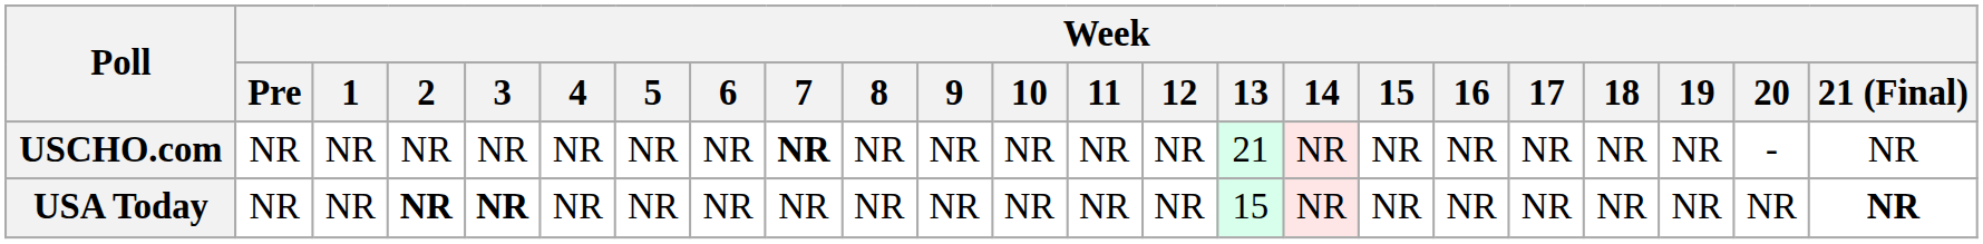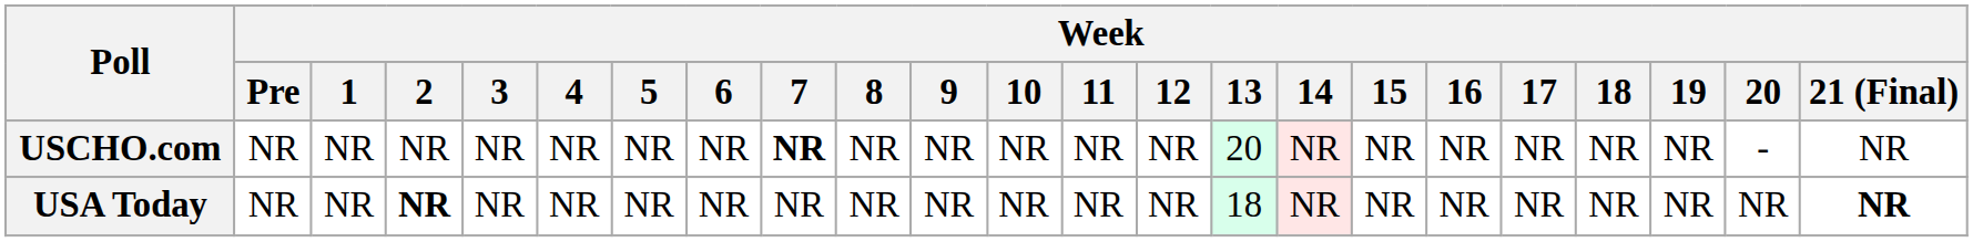USCHO.com | Week / 13: 21 -> 20
USA Today | Week / 3: bold -> normal
USA Today | Week / 13: 15 -> 18
